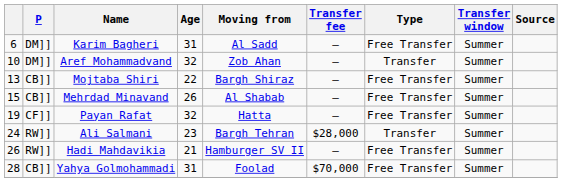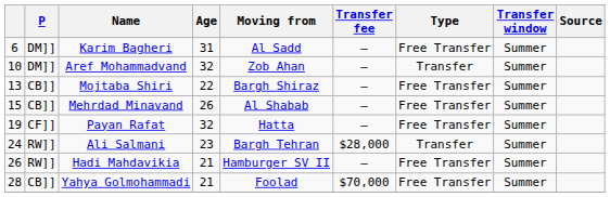Yahya Golmohammadi | Age: 31 -> 21
